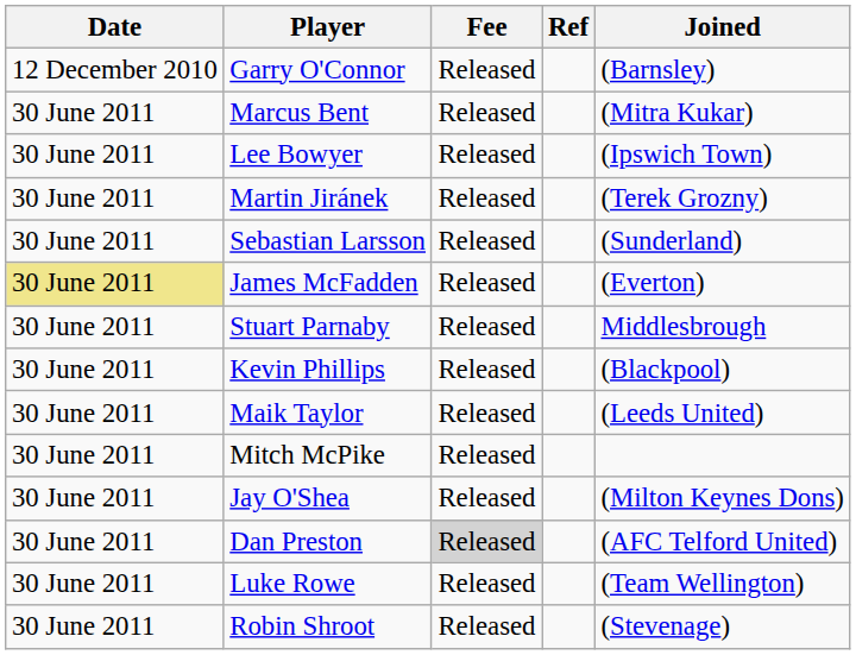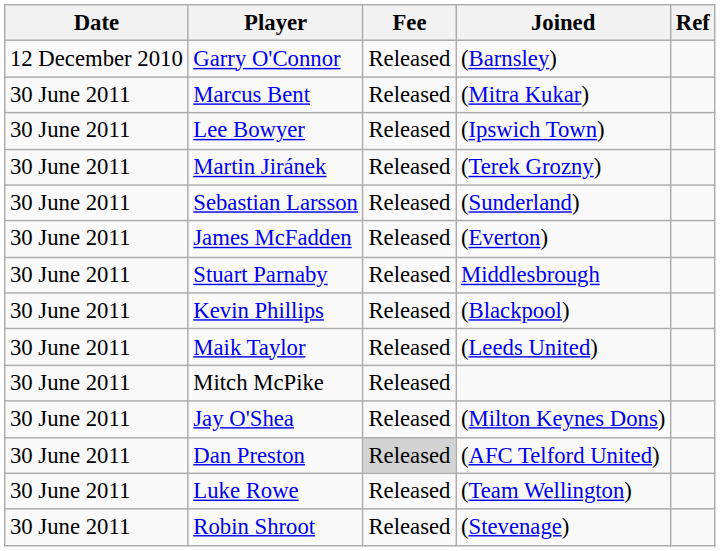columns swapped: Joined <-> Ref
James McFadden | Date: khaki background -> no background
